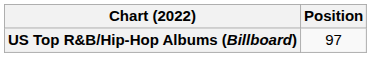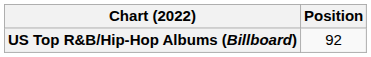US Top R&B/Hip-Hop Albums (Billboard) | Position: 97 -> 92
